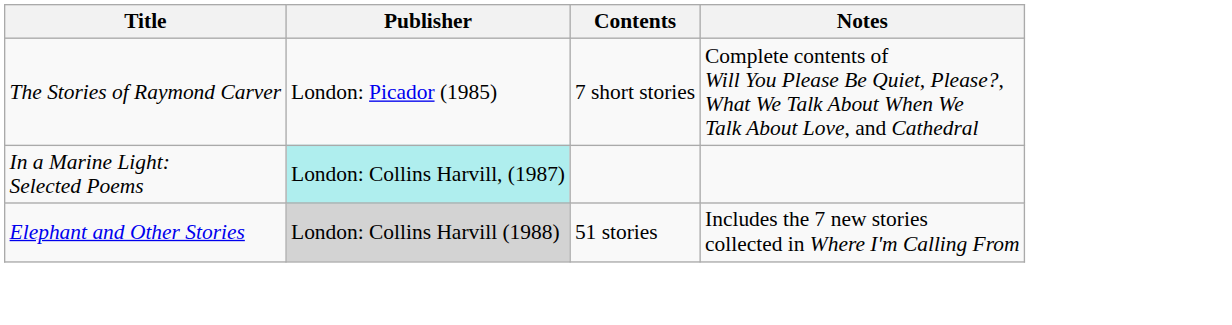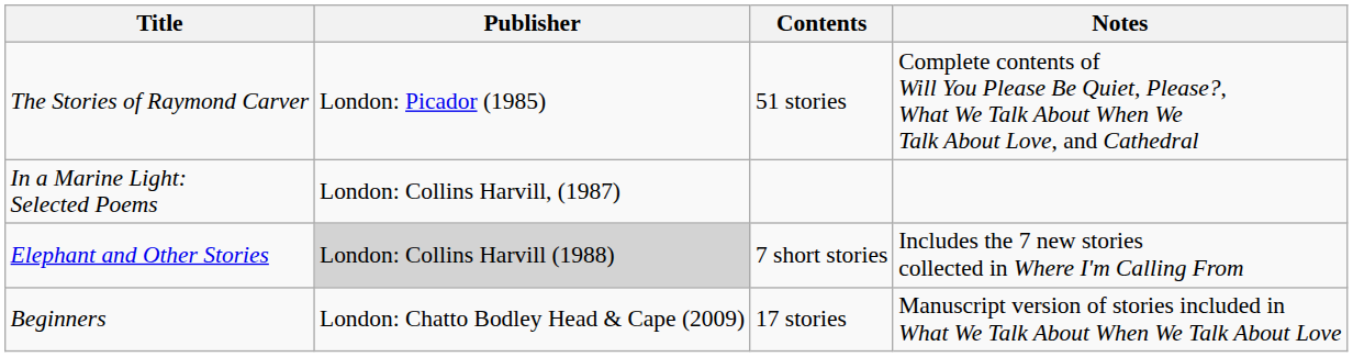The Stories of Raymond Carver | Contents: 7 short stories -> 51 stories
In a Marine Light: Selected Poems | Publisher: paleturquoise background -> no background
Elephant and Other Stories | Contents: 51 stories -> 7 short stories
+ row: Beginners | London: Chatto Bodley Head & Cape (2009) | 17 stories | Manuscript version of stories included in What We Talk About When We Talk About Love
